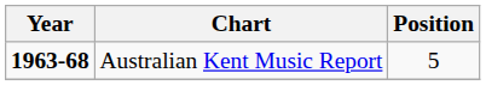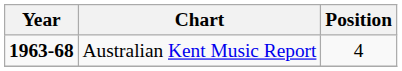Australian Kent Music Report | Position: 5 -> 4
